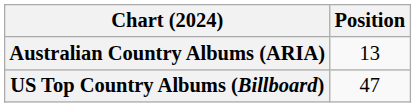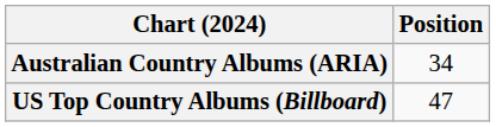Australian Country Albums (ARIA) | Position: 13 -> 34
